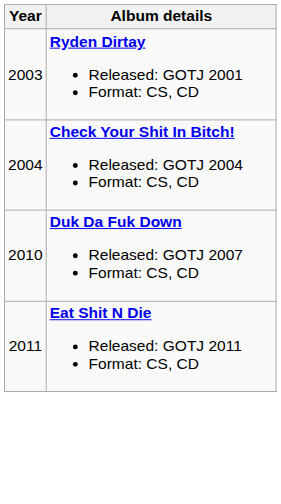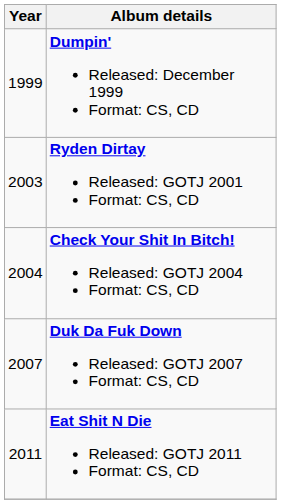+ row: 1999 | Dumpin' Released: December 1999 Format: CS, CD
Duk Da Fuk Down Released: GOTJ 2007 Format: CS, CD | Year: 2010 -> 2007
